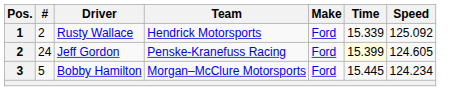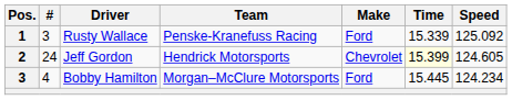Rusty Wallace | #: 2 -> 3
Rusty Wallace | Team: Hendrick Motorsports -> Penske-Kranefuss Racing
Jeff Gordon | Team: Penske-Kranefuss Racing -> Hendrick Motorsports
Jeff Gordon | Make: Ford -> Chevrolet
Bobby Hamilton | #: 5 -> 4
